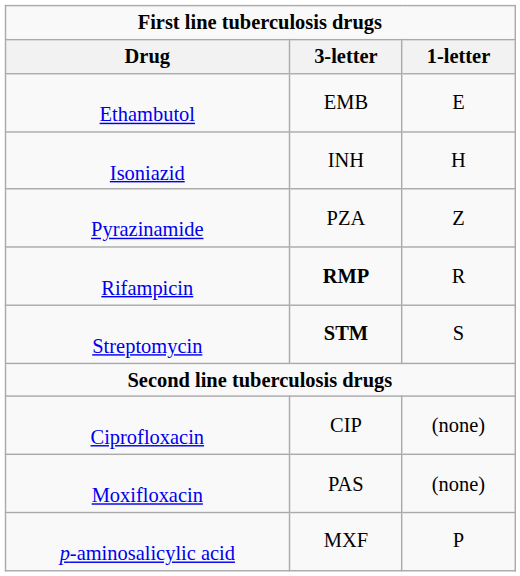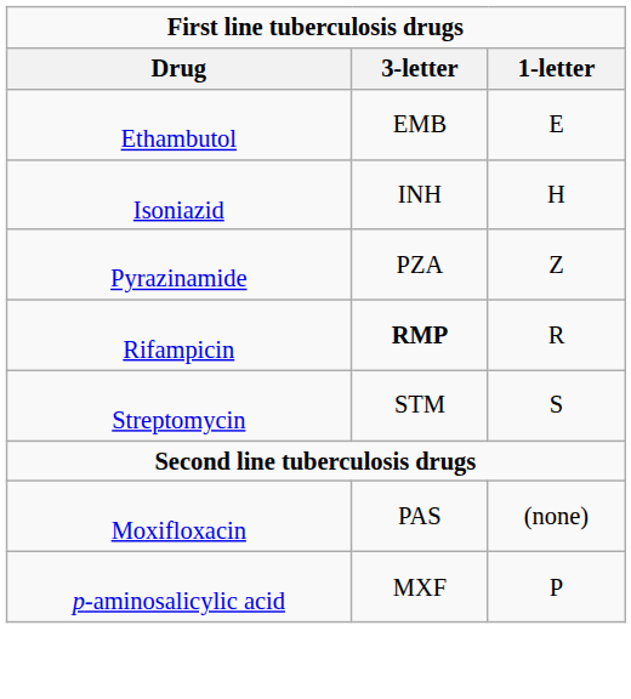Streptomycin | 3-letter: bold -> normal
- row: Ciprofloxacin | CIP | (none)
